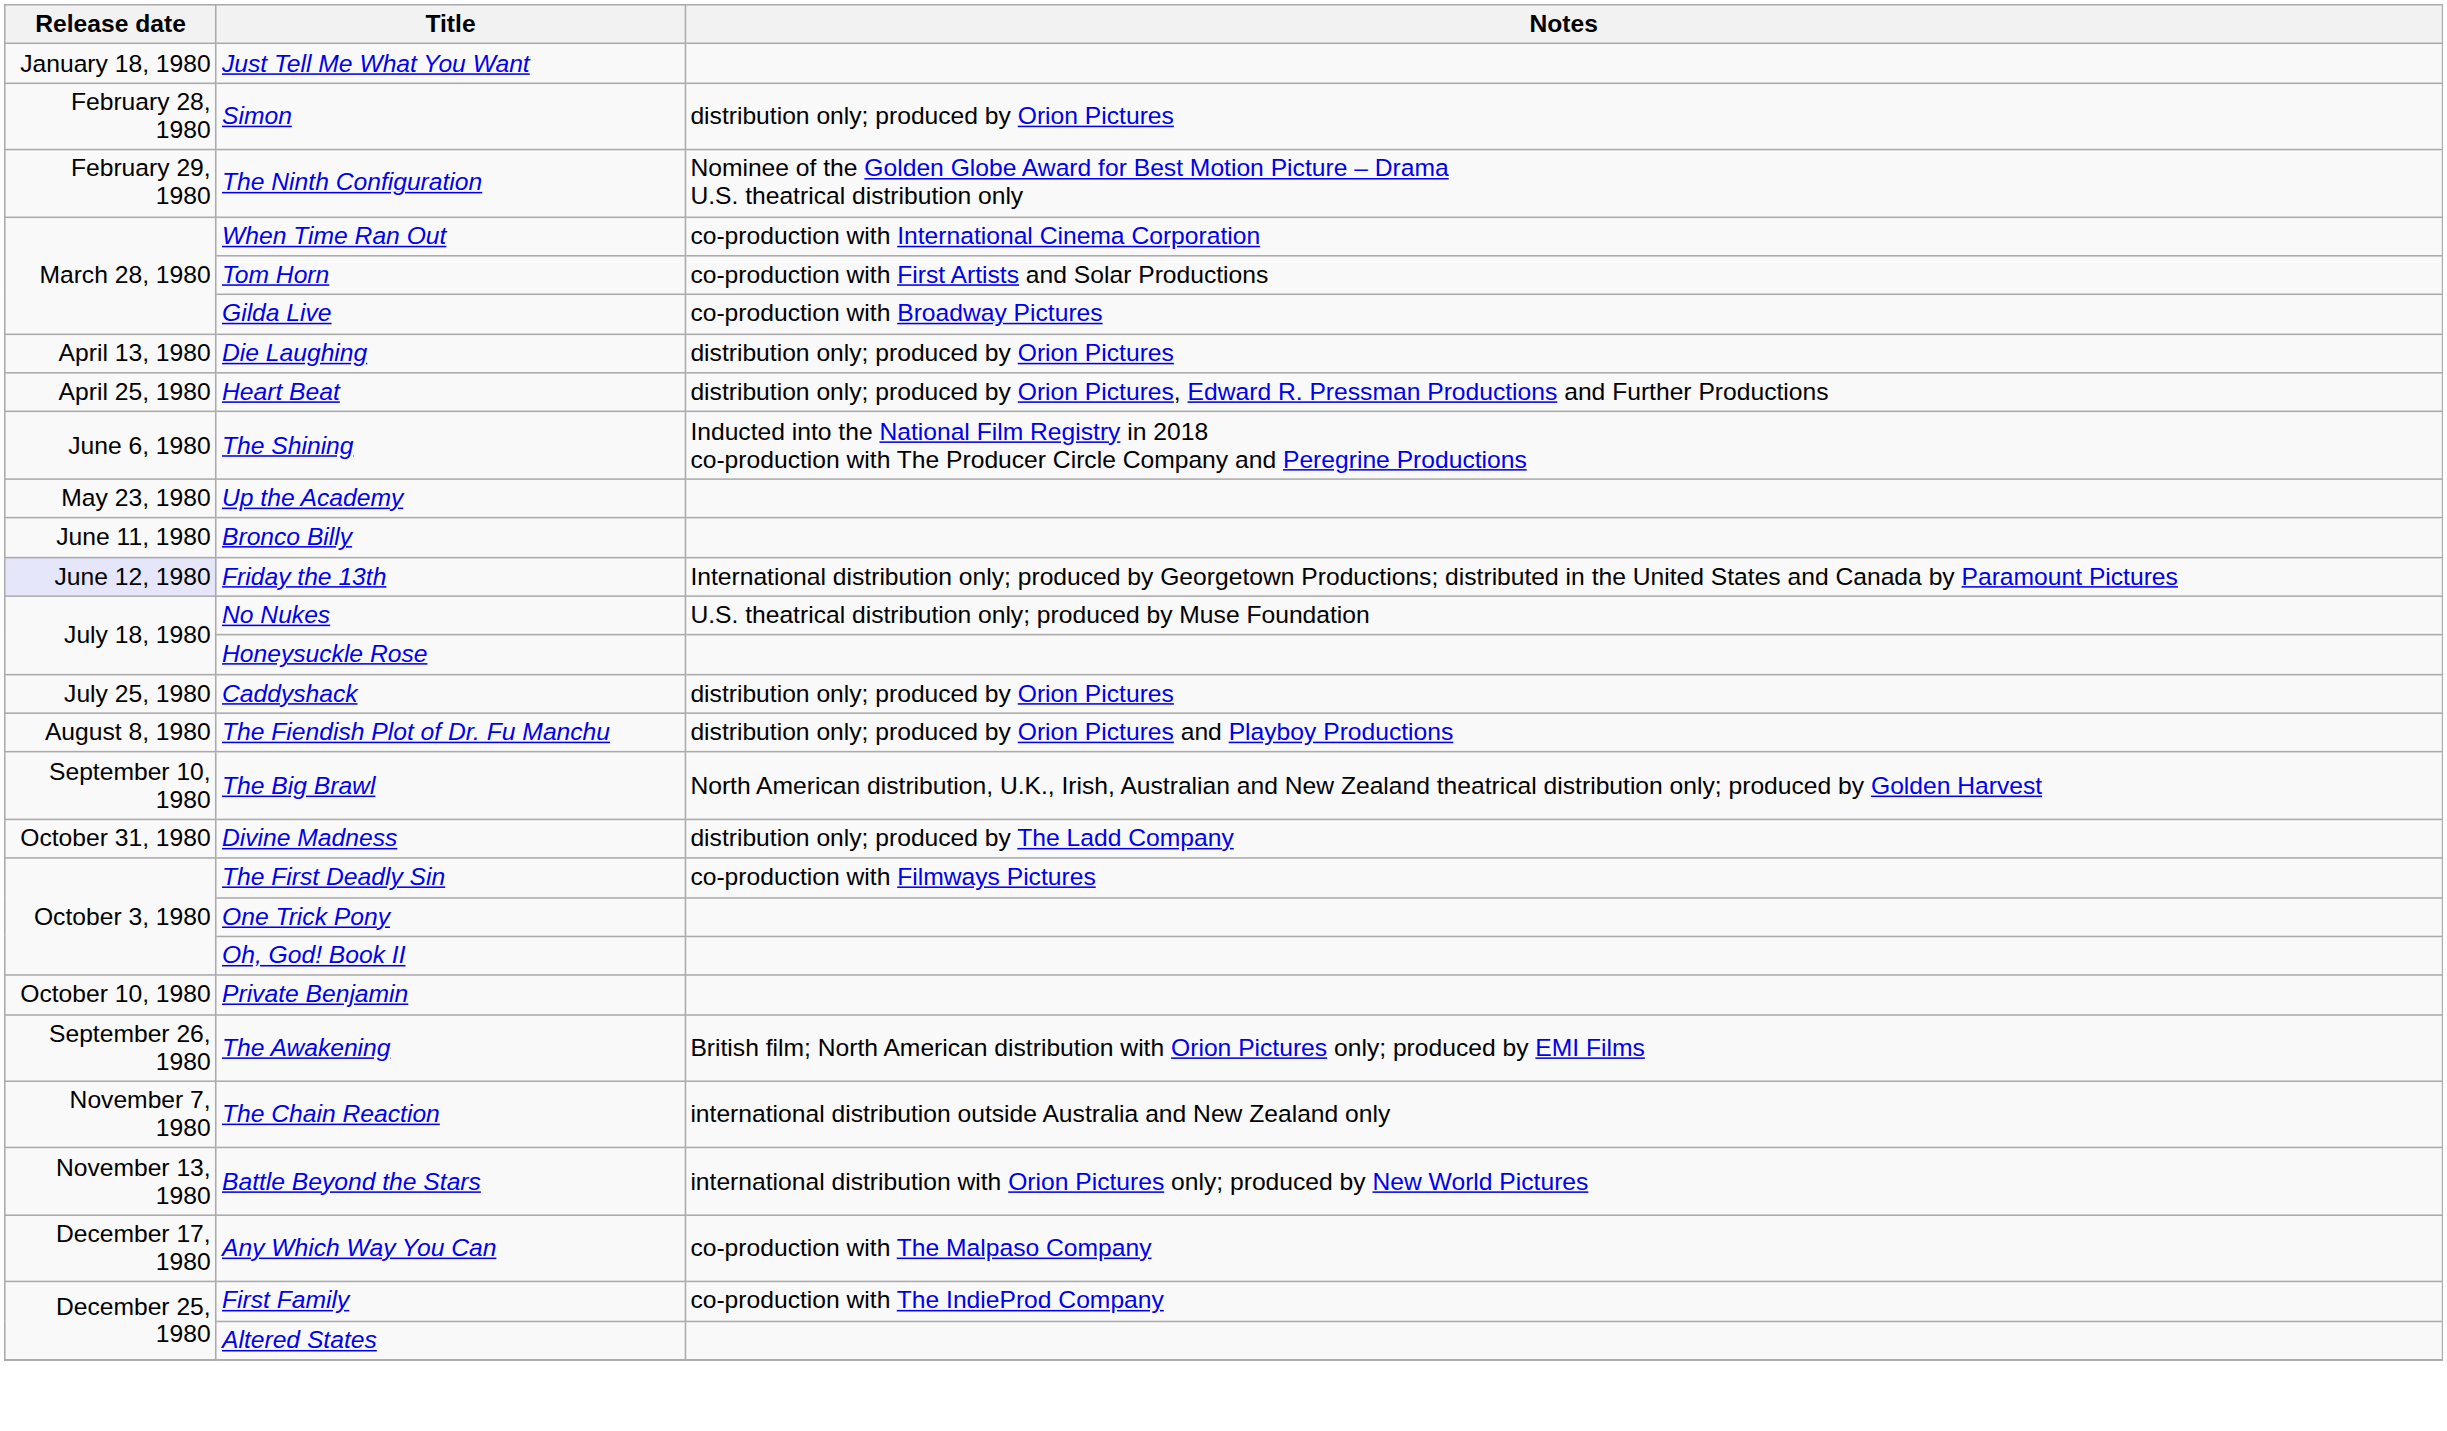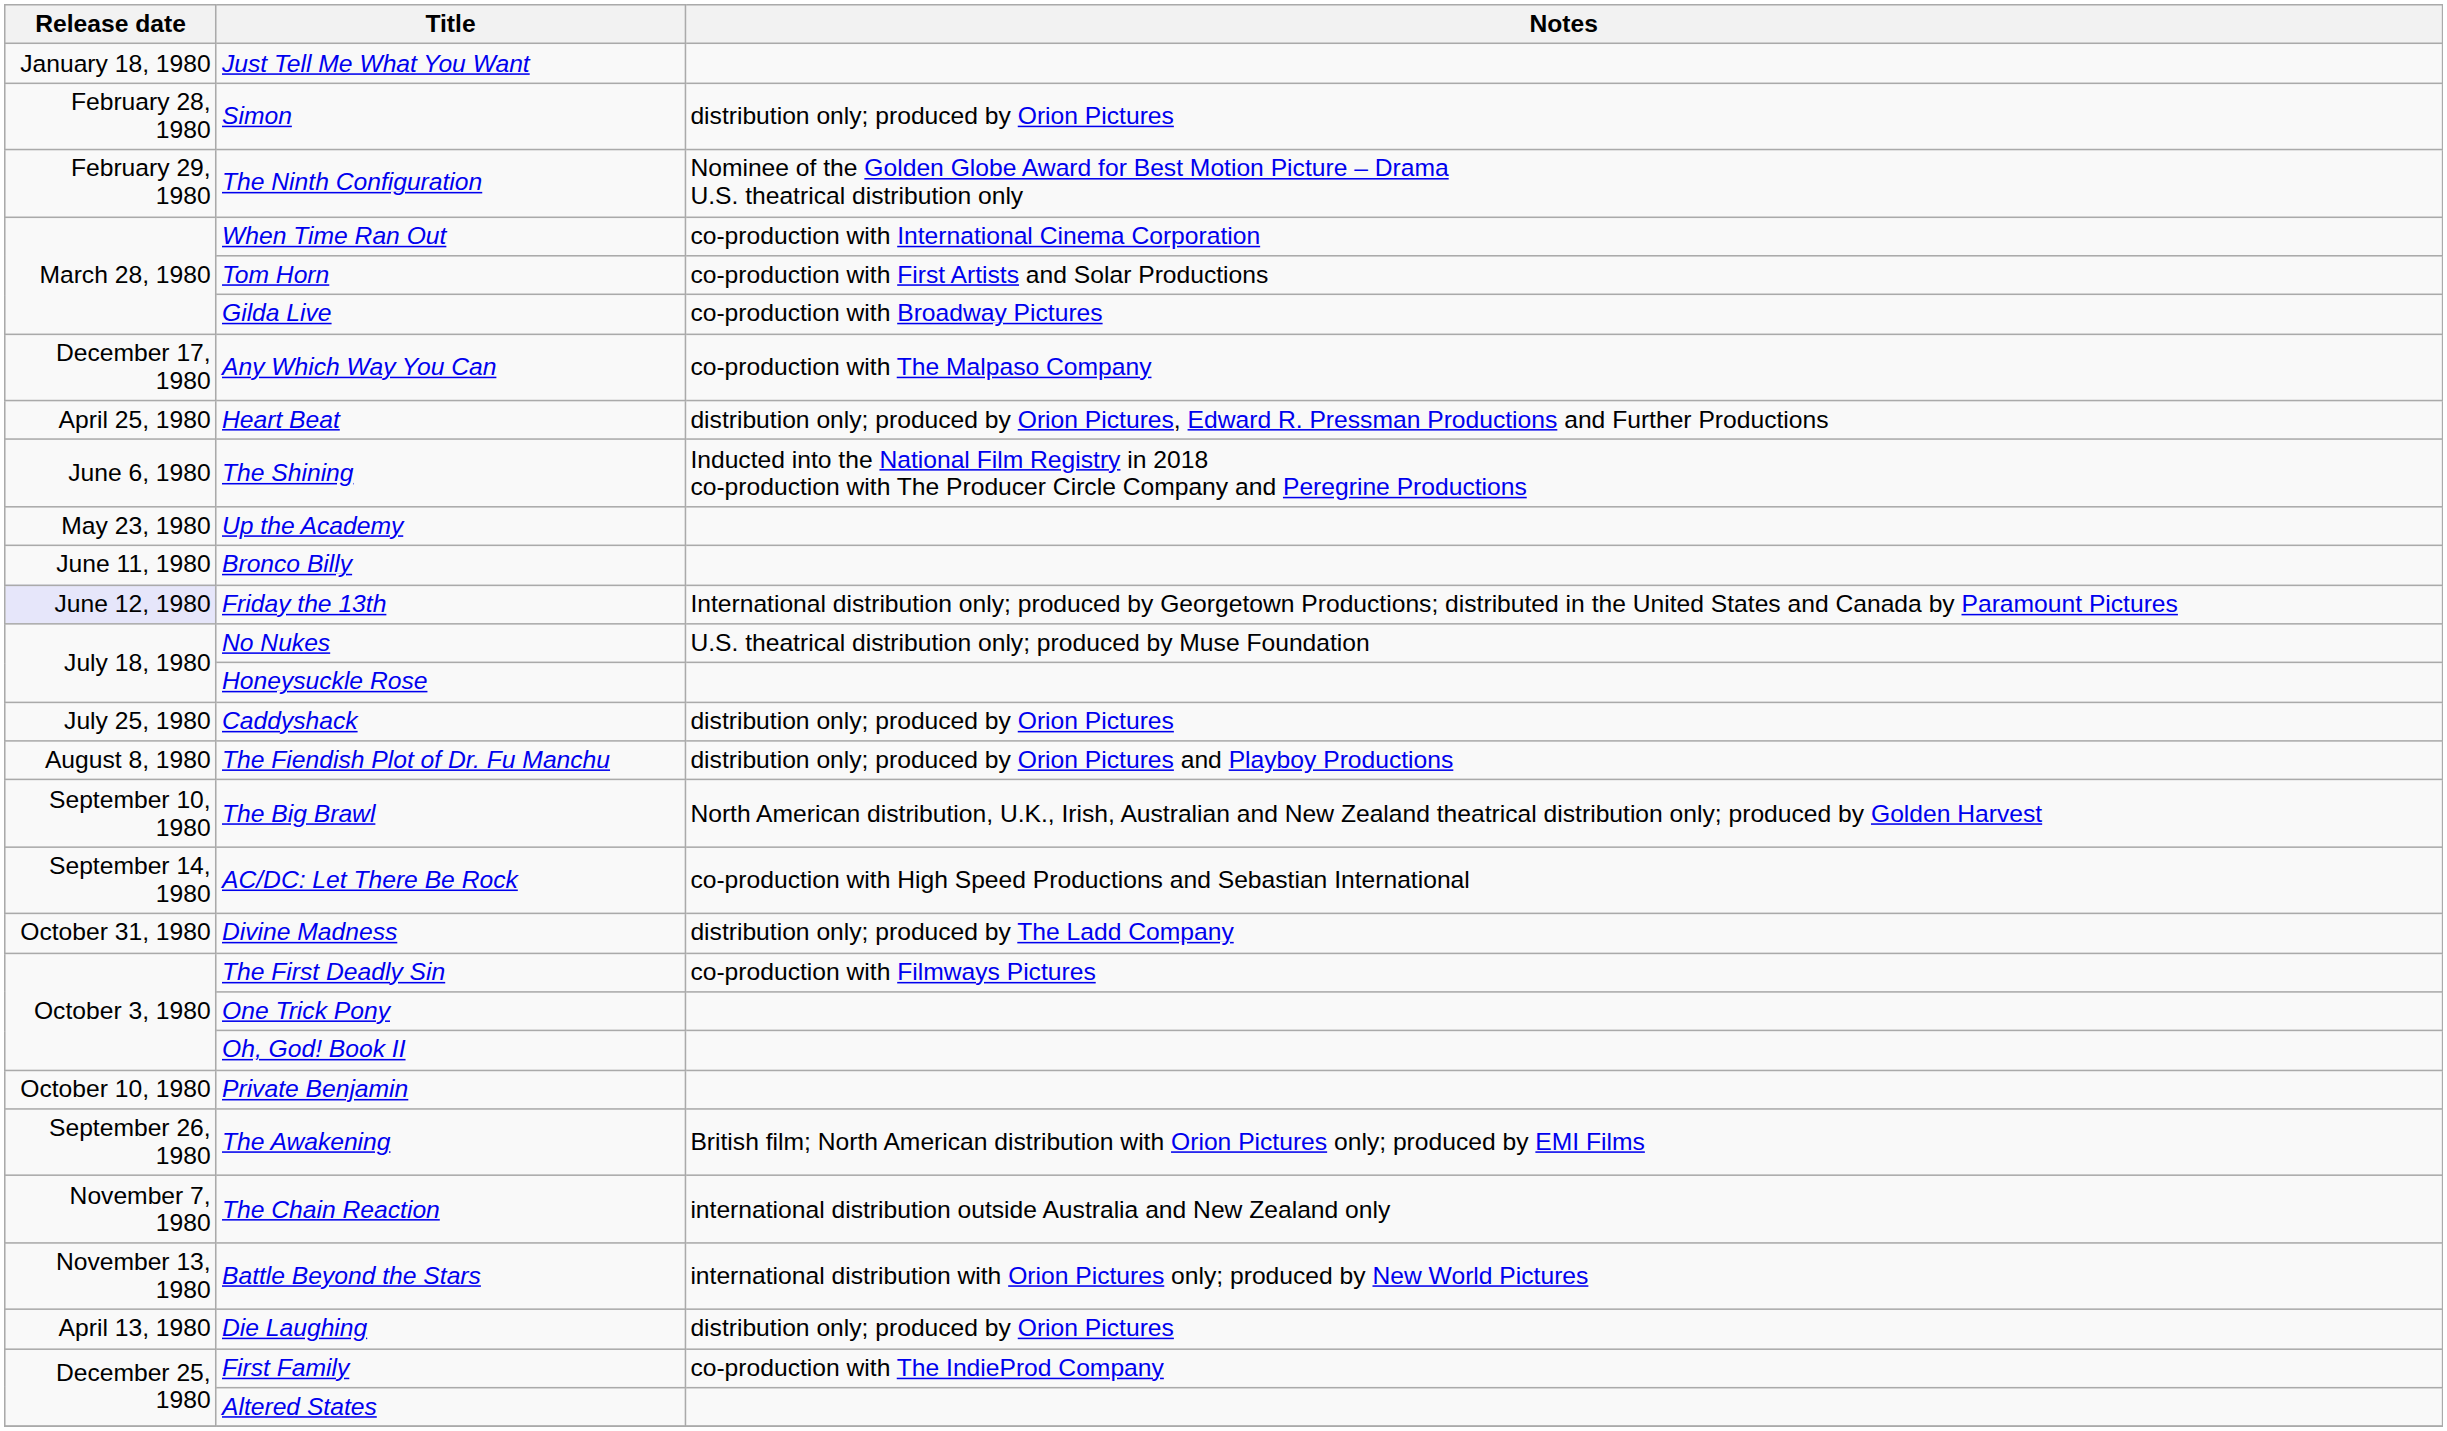rows swapped: Die Laughing <-> Any Which Way You Can
+ row: September 14, 1980 | AC/DC: Let There Be Rock | co-production with High Speed Productions and Sebastian International
